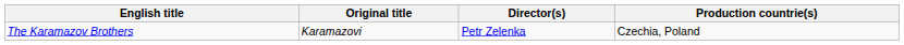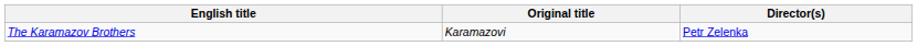- column: Production countrie(s) | Czechia, Poland
